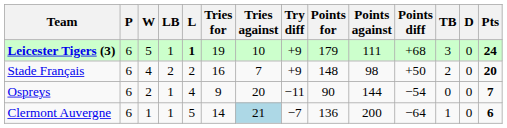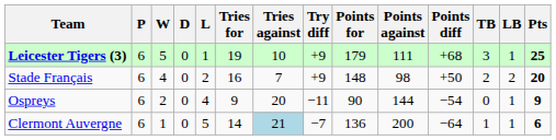columns swapped: D <-> LB
Leicester Tigers (3) | L: bold -> normal
Leicester Tigers (3) | Pts: 24 -> 25
Ospreys | Pts: 7 -> 9
